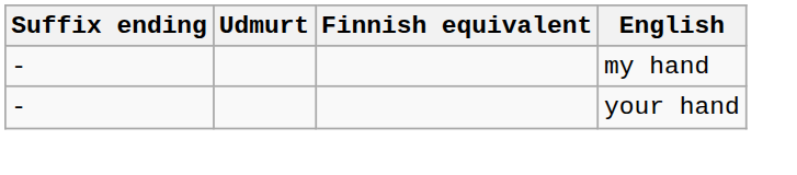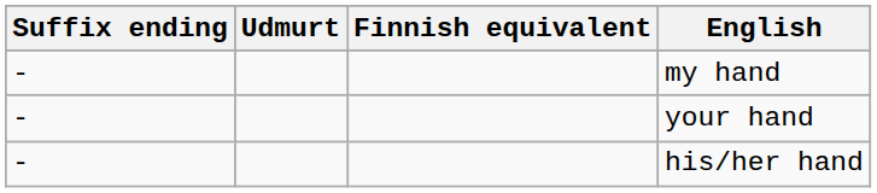+ row: - | his/her hand
